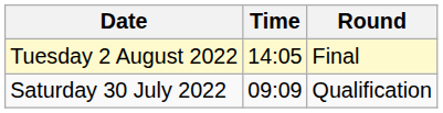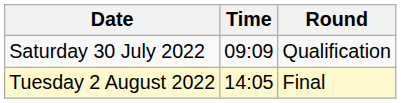rows swapped: Saturday 30 July 2022 <-> Tuesday 2 August 2022
